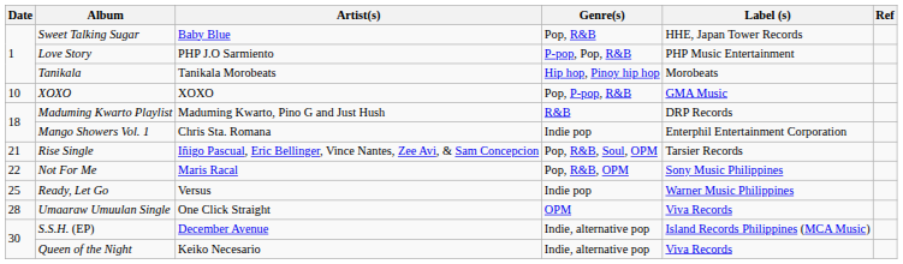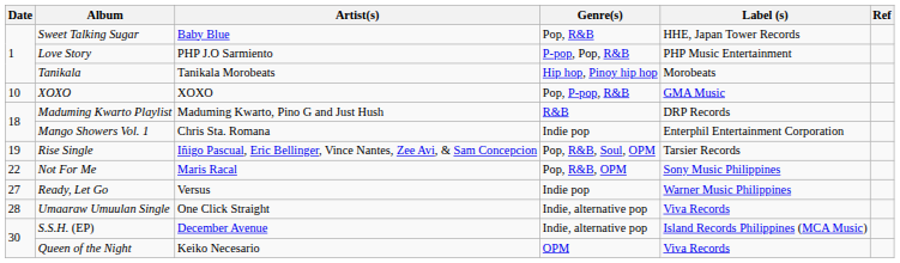Rise Single | Date: 21 -> 19
Ready, Let Go | Date: 25 -> 27
Umaaraw Umuulan Single | Genre(s): OPM -> Indie, alternative pop
Queen of the Night | Genre(s): Indie, alternative pop -> OPM
